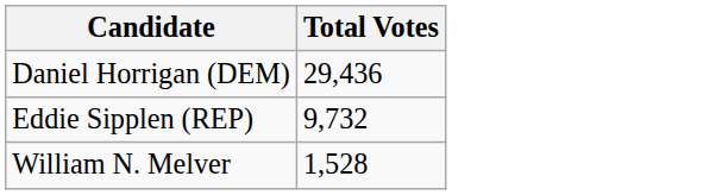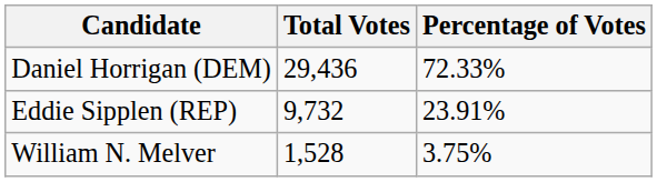+ column: Percentage of Votes | 72.33% | 23.91% | 3.75%
